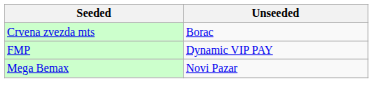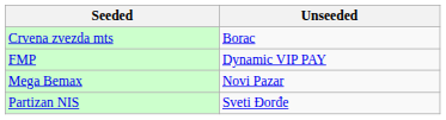+ row: Partizan NIS | Sveti Đorđe
